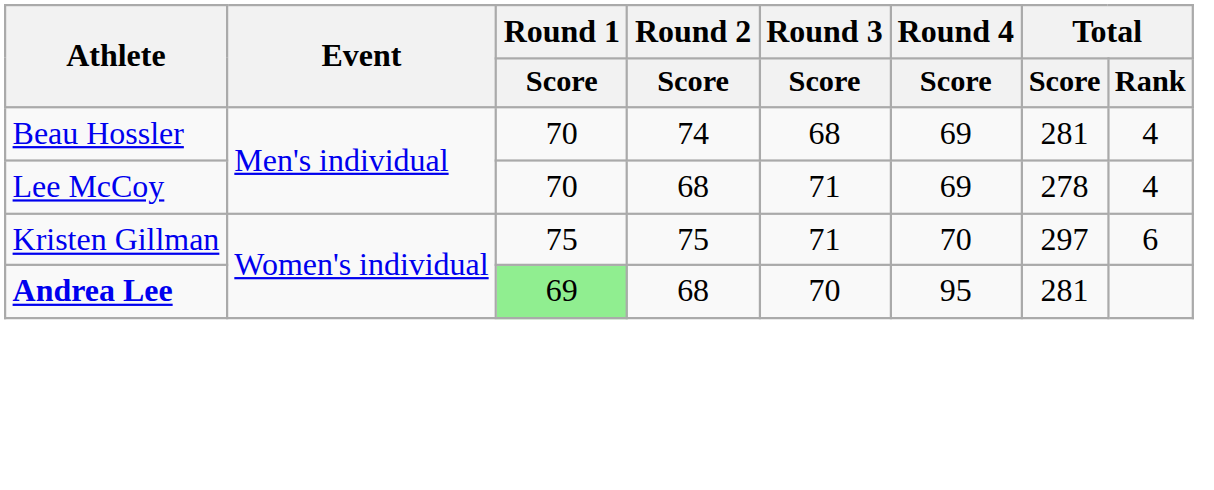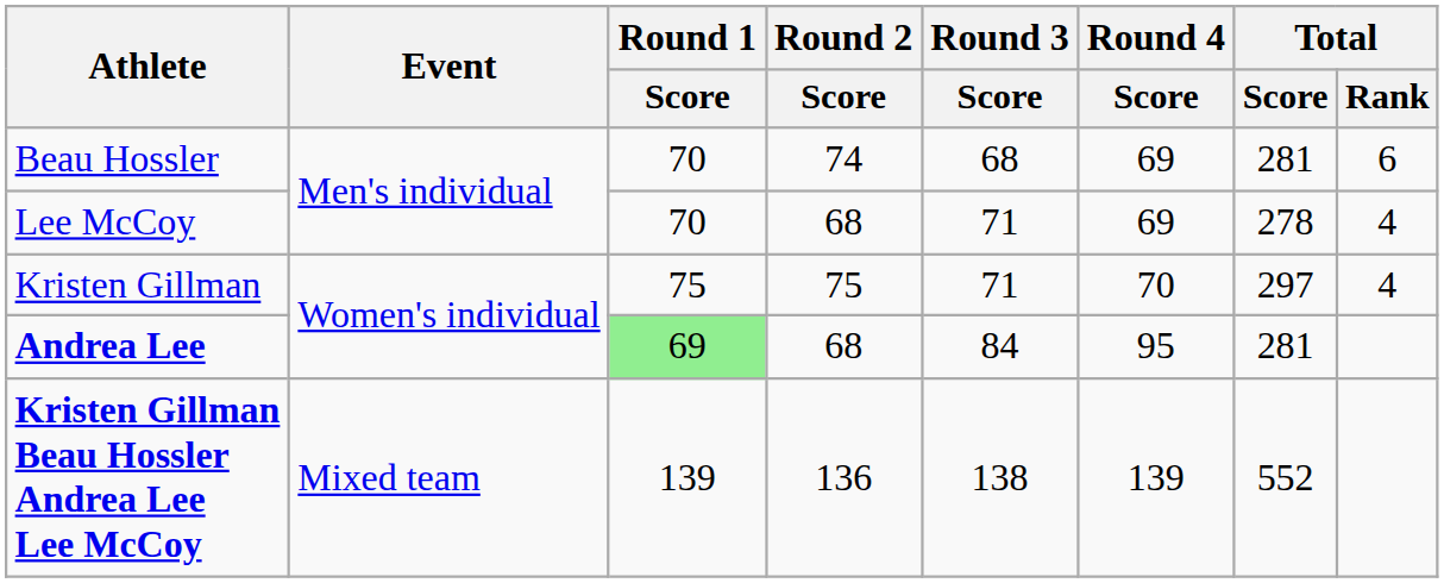Beau Hossler | Total / Rank: 4 -> 6
Kristen Gillman | Total / Rank: 6 -> 4
Andrea Lee | Round 3 / Score: 70 -> 84
+ row: Kristen Gillman Beau Hossler Andrea Lee Lee McCoy | Mixed team | 139 | 136 | 138 | 139 | 552
